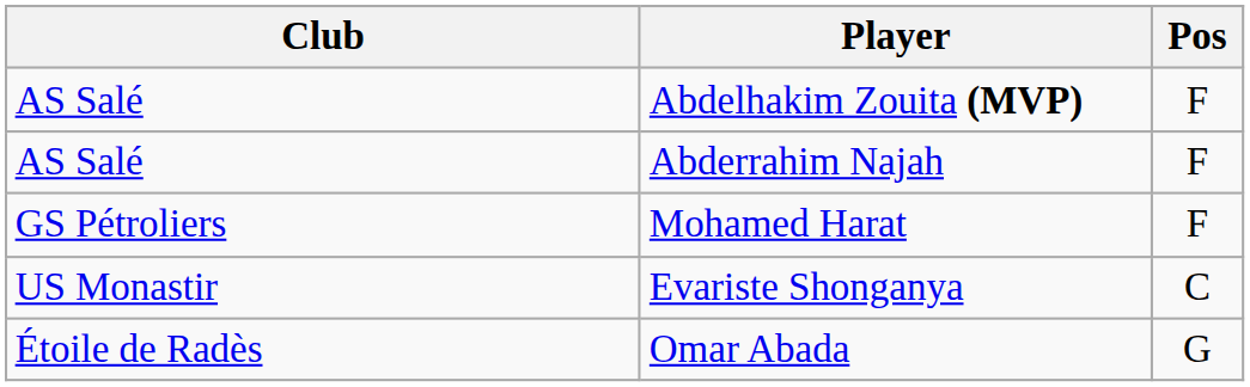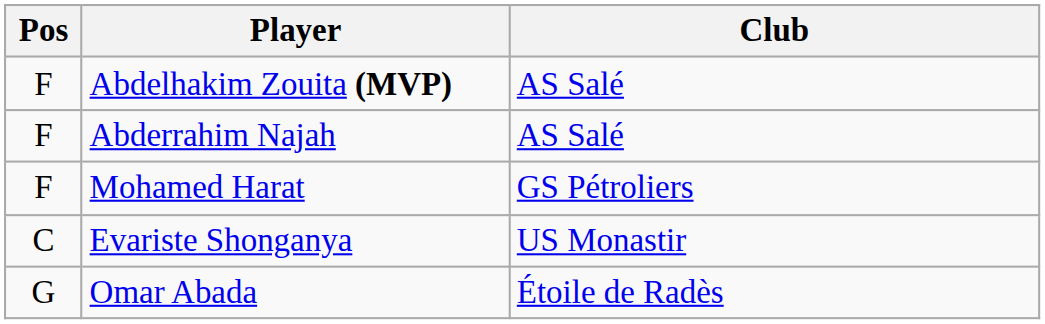columns swapped: Pos <-> Club
